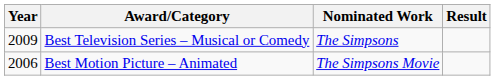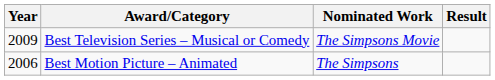Best Television Series – Musical or Comedy | Nominated Work: The Simpsons -> The Simpsons Movie
Best Motion Picture – Animated | Nominated Work: The Simpsons Movie -> The Simpsons
